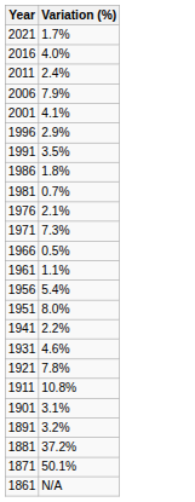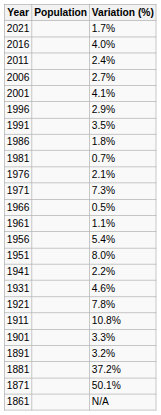+ column: Population
2006 | Variation (%): 7.9% -> 2.7%
1901 | Variation (%): 3.1% -> 3.3%
